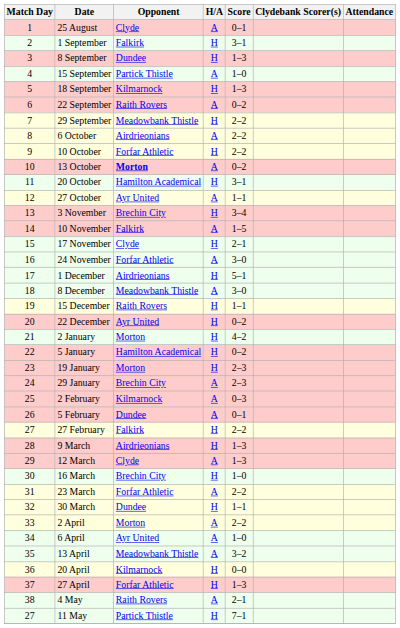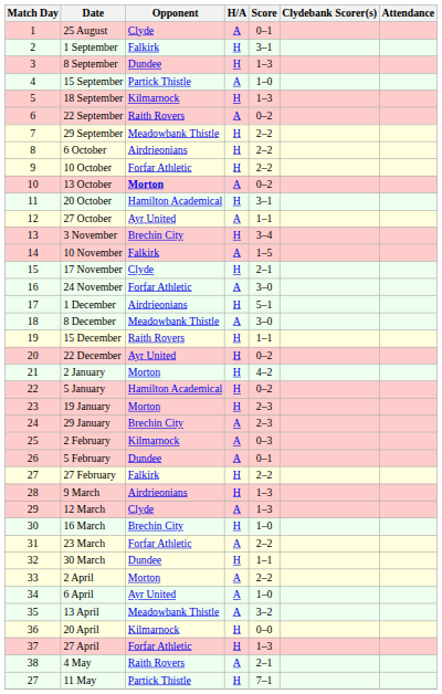6 October | H/A: A -> H
